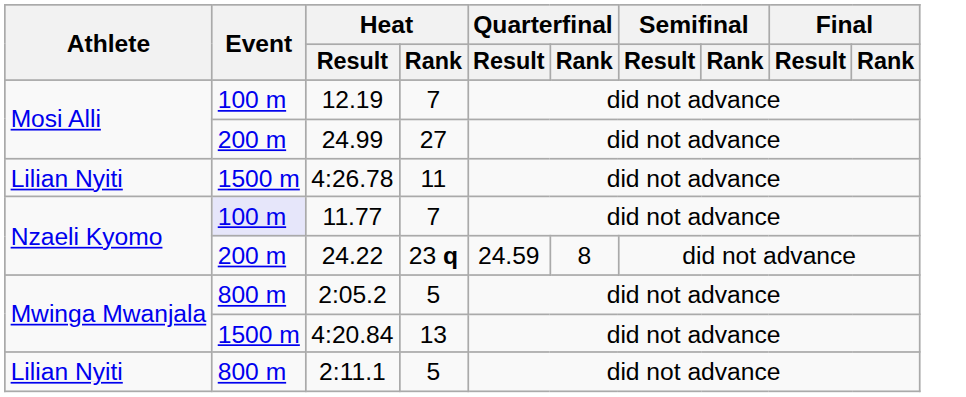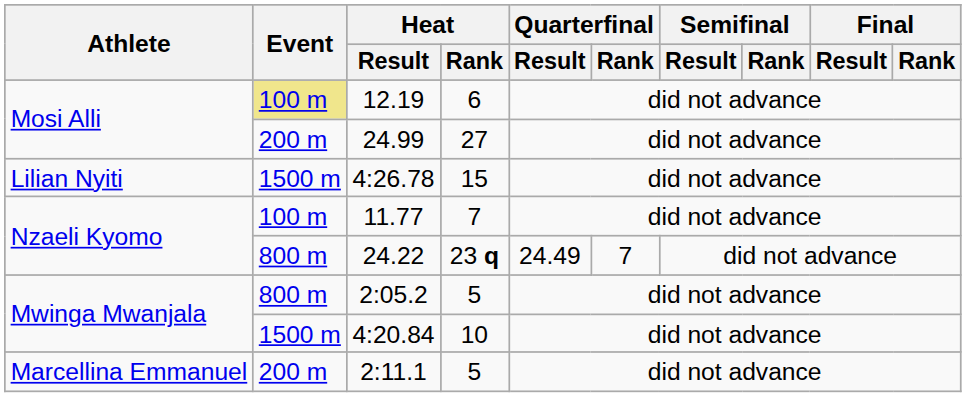12.19 | Event: no background -> khaki background
12.19 | Heat / Rank: 7 -> 6
4:26.78 | Heat / Rank: 11 -> 15
11.77 | Event: lavender background -> no background
24.22 | Event: 200 m -> 800 m
24.22 | Quarterfinal / Result: 24.59 -> 24.49
24.22 | Quarterfinal / Rank: 8 -> 7
4:20.84 | Heat / Rank: 13 -> 10
2:11.1 | Athlete: Lilian Nyiti -> Marcellina Emmanuel
2:11.1 | Event: 800 m -> 200 m
